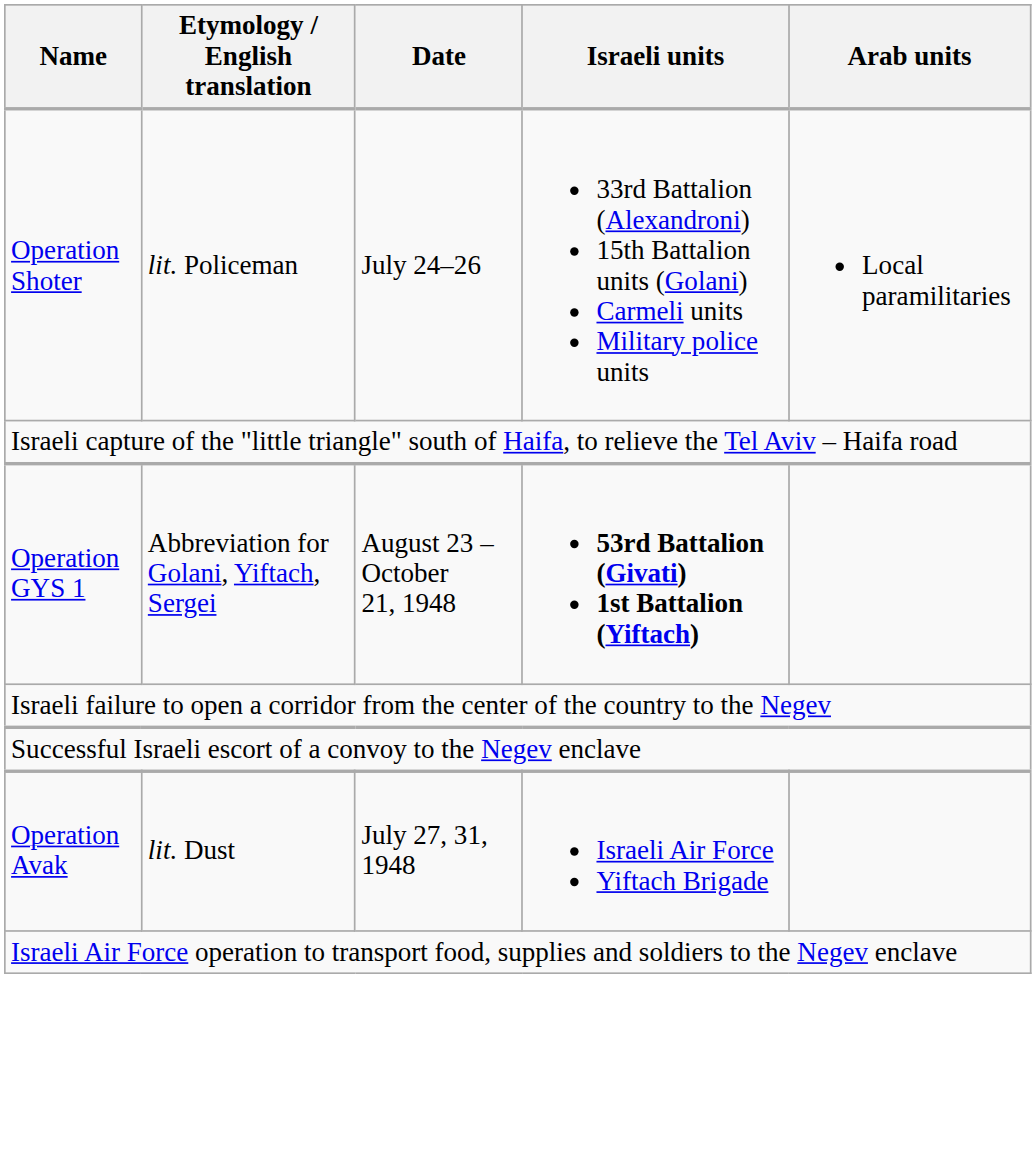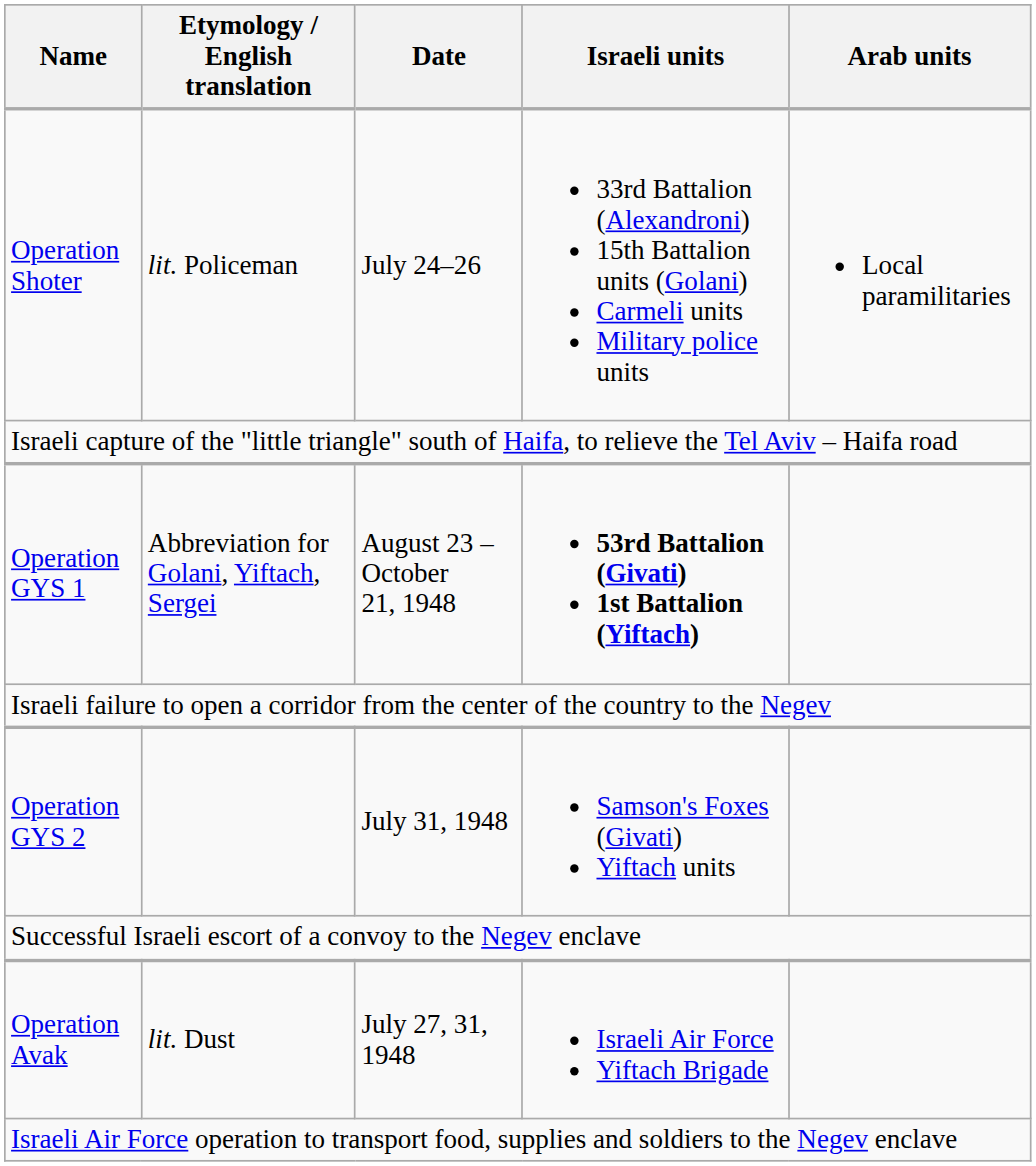+ row: Operation GYS 2 | July 31, 1948 | Samson's Foxes (Givati) Yiftach units
